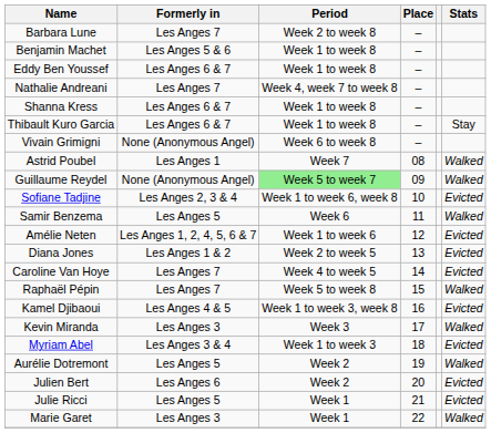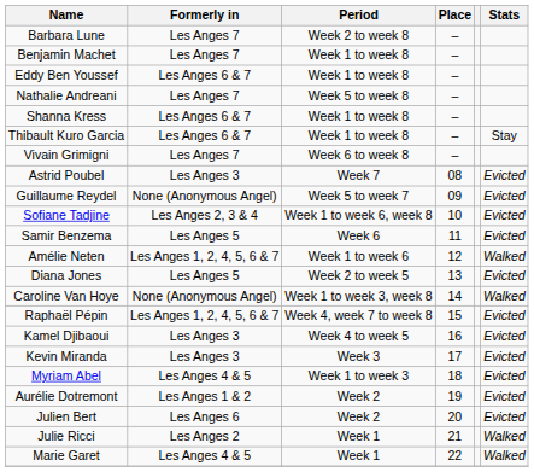Benjamin Machet | Formerly in: Les Anges 5 & 6 -> Les Anges 7
Nathalie Andreani | Period: Week 4, week 7 to week 8 -> Week 5 to week 8
Vivain Grimigni | Formerly in: None (Anonymous Angel) -> Les Anges 7
Astrid Poubel | Formerly in: Les Anges 1 -> Les Anges 3
Astrid Poubel | Stats: Walked -> Evicted
Guillaume Reydel | Period: lightgreen background -> no background
Guillaume Reydel | Stats: Walked -> Evicted
Samir Benzema | Stats: Walked -> Evicted
Amélie Neten | Stats: Evicted -> Walked
Diana Jones | Formerly in: Les Anges 1 & 2 -> Les Anges 5
Caroline Van Hoye | Formerly in: Les Anges 7 -> None (Anonymous Angel)
Caroline Van Hoye | Period: Week 4 to week 5 -> Week 1 to week 3, week 8
Caroline Van Hoye | Stats: Evicted -> Walked
Raphaël Pépin | Formerly in: Les Anges 7 -> Les Anges 1, 2, 4, 5, 6 & 7
Raphaël Pépin | Period: Week 5 to week 8 -> Week 4, week 7 to week 8
Raphaël Pépin | Stats: Walked -> Evicted
Kamel Djibaoui | Formerly in: Les Anges 4 & 5 -> Les Anges 3
Kamel Djibaoui | Period: Week 1 to week 3, week 8 -> Week 4 to week 5
Kevin Miranda | Stats: Walked -> Evicted
Myriam Abel | Formerly in: Les Anges 3 & 4 -> Les Anges 4 & 5
Aurélie Dotremont | Formerly in: Les Anges 5 -> Les Anges 1 & 2
Aurélie Dotremont | Stats: Walked -> Evicted
Julie Ricci | Formerly in: Les Anges 5 -> Les Anges 2
Julie Ricci | Stats: Evicted -> Walked
Marie Garet | Formerly in: Les Anges 3 -> Les Anges 4 & 5
